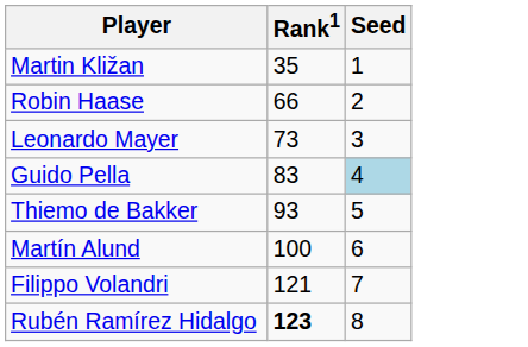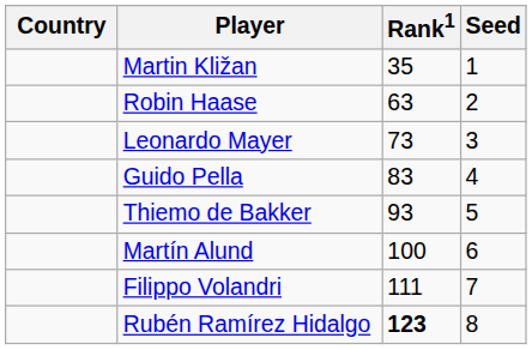+ column: Country
Robin Haase | Rank1: 66 -> 63
Guido Pella | Seed: lightblue background -> no background
Filippo Volandri | Rank1: 121 -> 111
